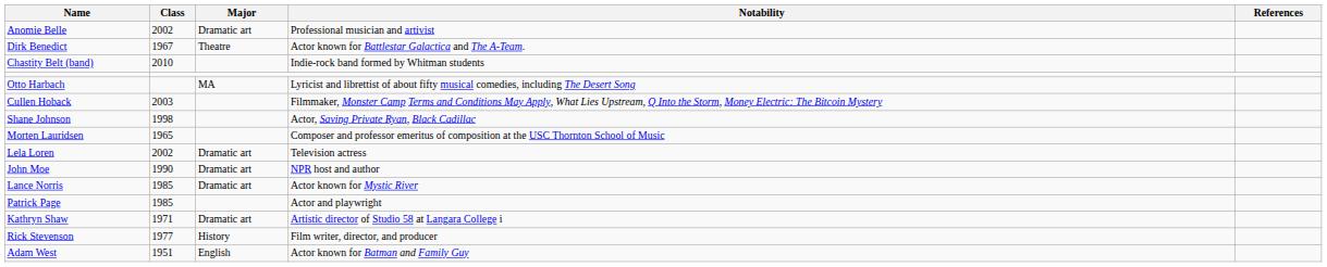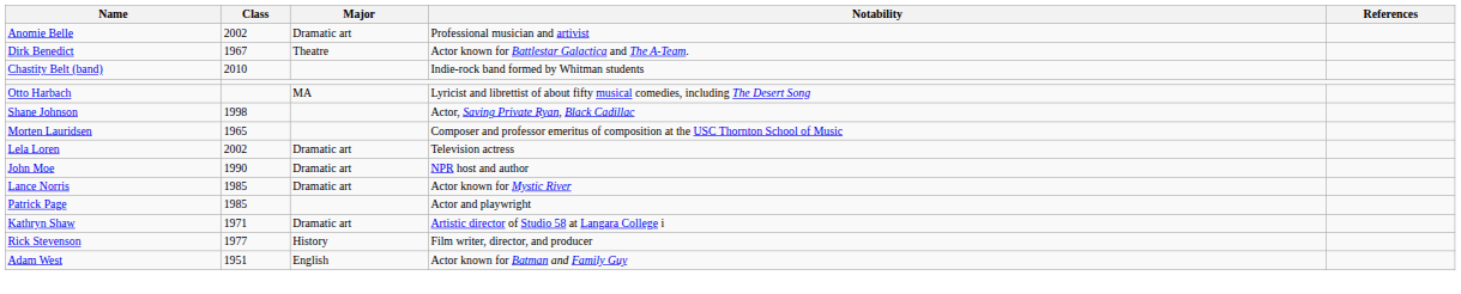- row: Cullen Hoback | 2003 | Filmmaker, Monster Camp Terms and Conditions May Apply, What Lies Upstream, Q Into the Storm, Money Electric: The Bitcoin Mystery
